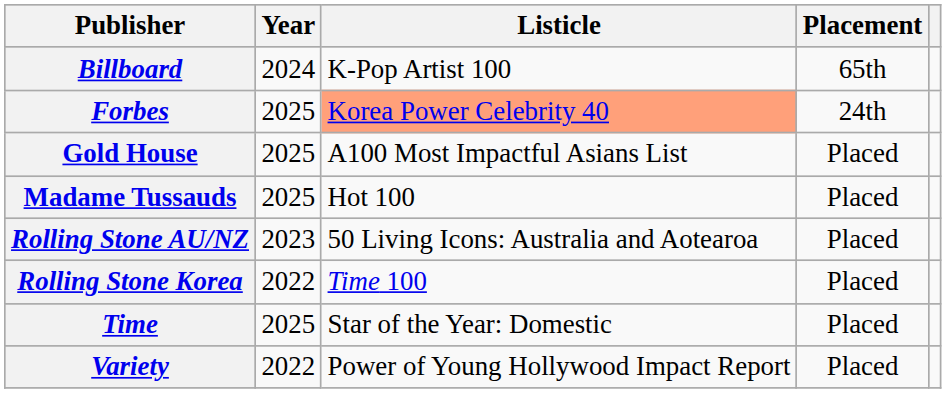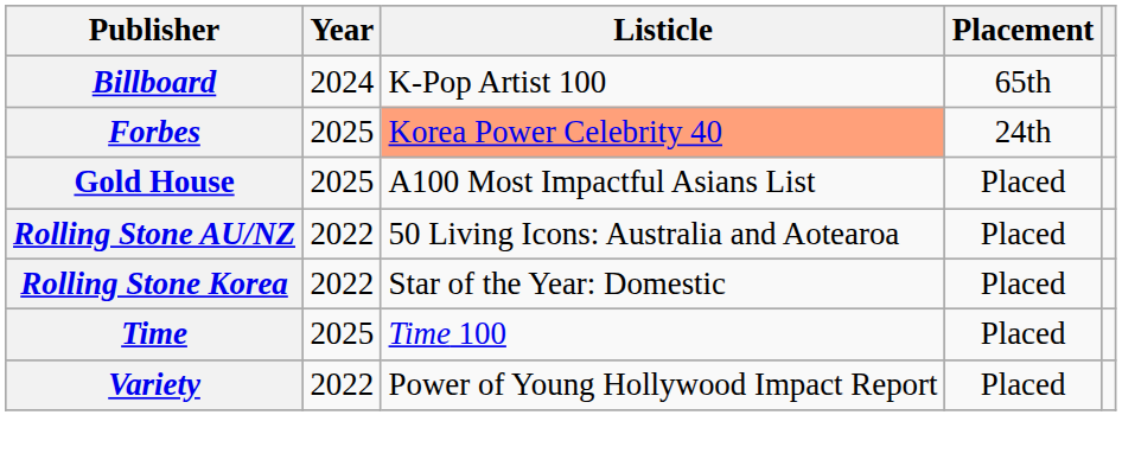- row: Madame Tussauds | 2025 | Hot 100 | Placed
Rolling Stone AU/NZ | Year: 2023 -> 2022
Rolling Stone Korea | Listicle: Time 100 -> Star of the Year: Domestic
Time | Listicle: Star of the Year: Domestic -> Time 100
